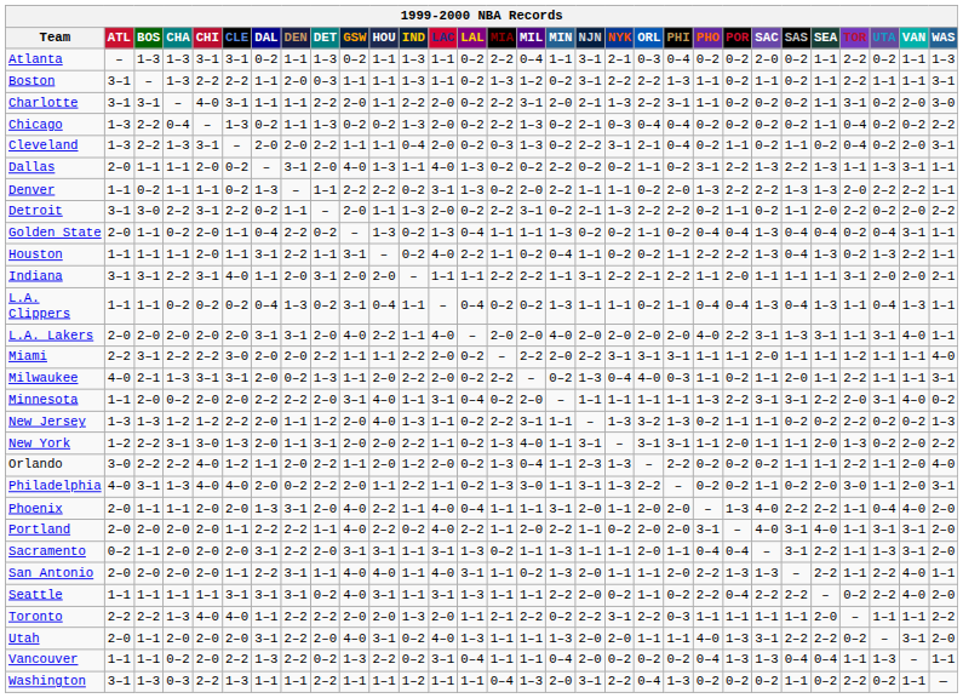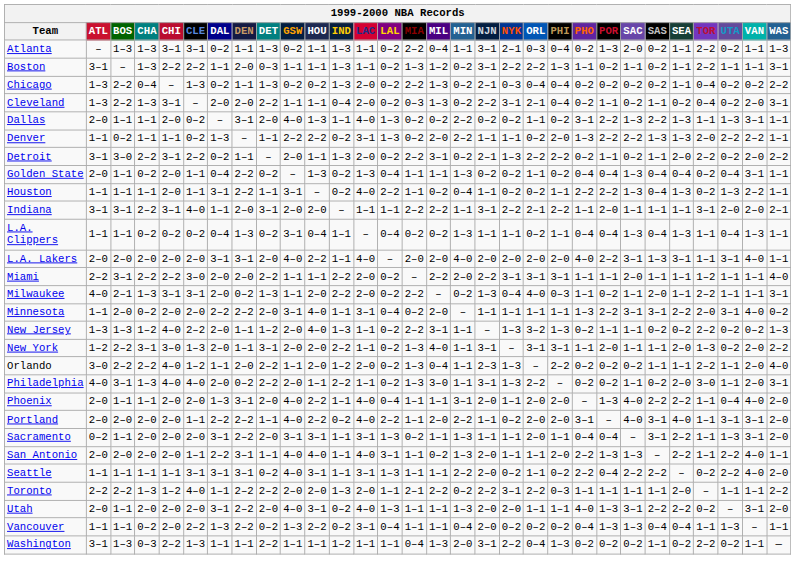Atlanta | POR: 0–2 -> 1–3
- row: Charlotte | 3–1 | 3–1 | – | 4–0 | 3–1 | 1–1 | 1–1 | 2–2 | 2–0 | 1–1 | 2–2 | 2–0 | 0–2 | 2–2 | 3–1 | 2–0 | 2–1 | 1–3 | 2–2 | 3–1 | 1–1 | 0–2 | 0–2 | 0–2 | 1–1 | 3–1 | 0–2 | 2–0 | 3–0
New Jersey | CHI: 1–2 -> 4–0
Toronto | CHI: 4–0 -> 1–2
